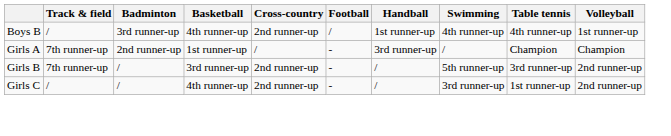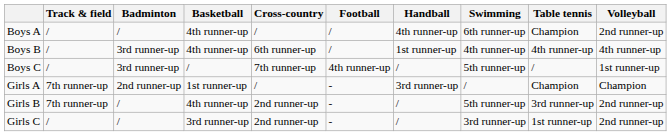+ row: Boys A | / | / | 4th runner-up | / | / | 4th runner-up | 6th runner-up | Champion | 2nd runner-up
Boys B | Cross-country: 2nd runner-up -> 6th runner-up
Boys B | Volleyball: 1st runner-up -> 4th runner-up
+ row: Boys C | / | 3rd runner-up | / | 7th runner-up | 4th runner-up | / | 5th runner-up | / | 1st runner-up
Girls B | Basketball: 3rd runner-up -> 4th runner-up
Girls C | Basketball: 4th runner-up -> 3rd runner-up
